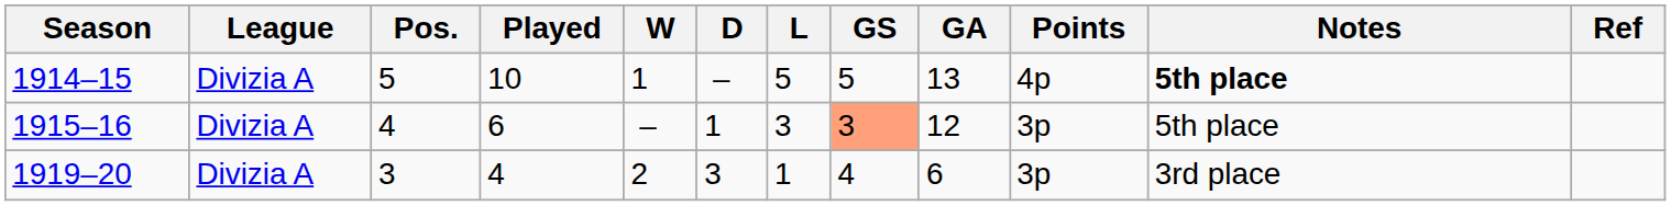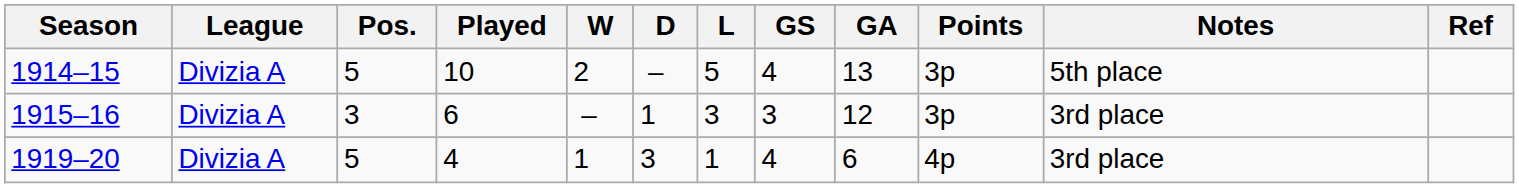1914–15 | W: 1 -> 2
1914–15 | GS: 5 -> 4
1914–15 | Points: 4p -> 3p
1914–15 | Notes: bold -> normal
1915–16 | Pos.: 4 -> 3
1915–16 | GS: lightsalmon background -> no background
1915–16 | Notes: 5th place -> 3rd place
1919–20 | Pos.: 3 -> 5
1919–20 | W: 2 -> 1
1919–20 | Points: 3p -> 4p
